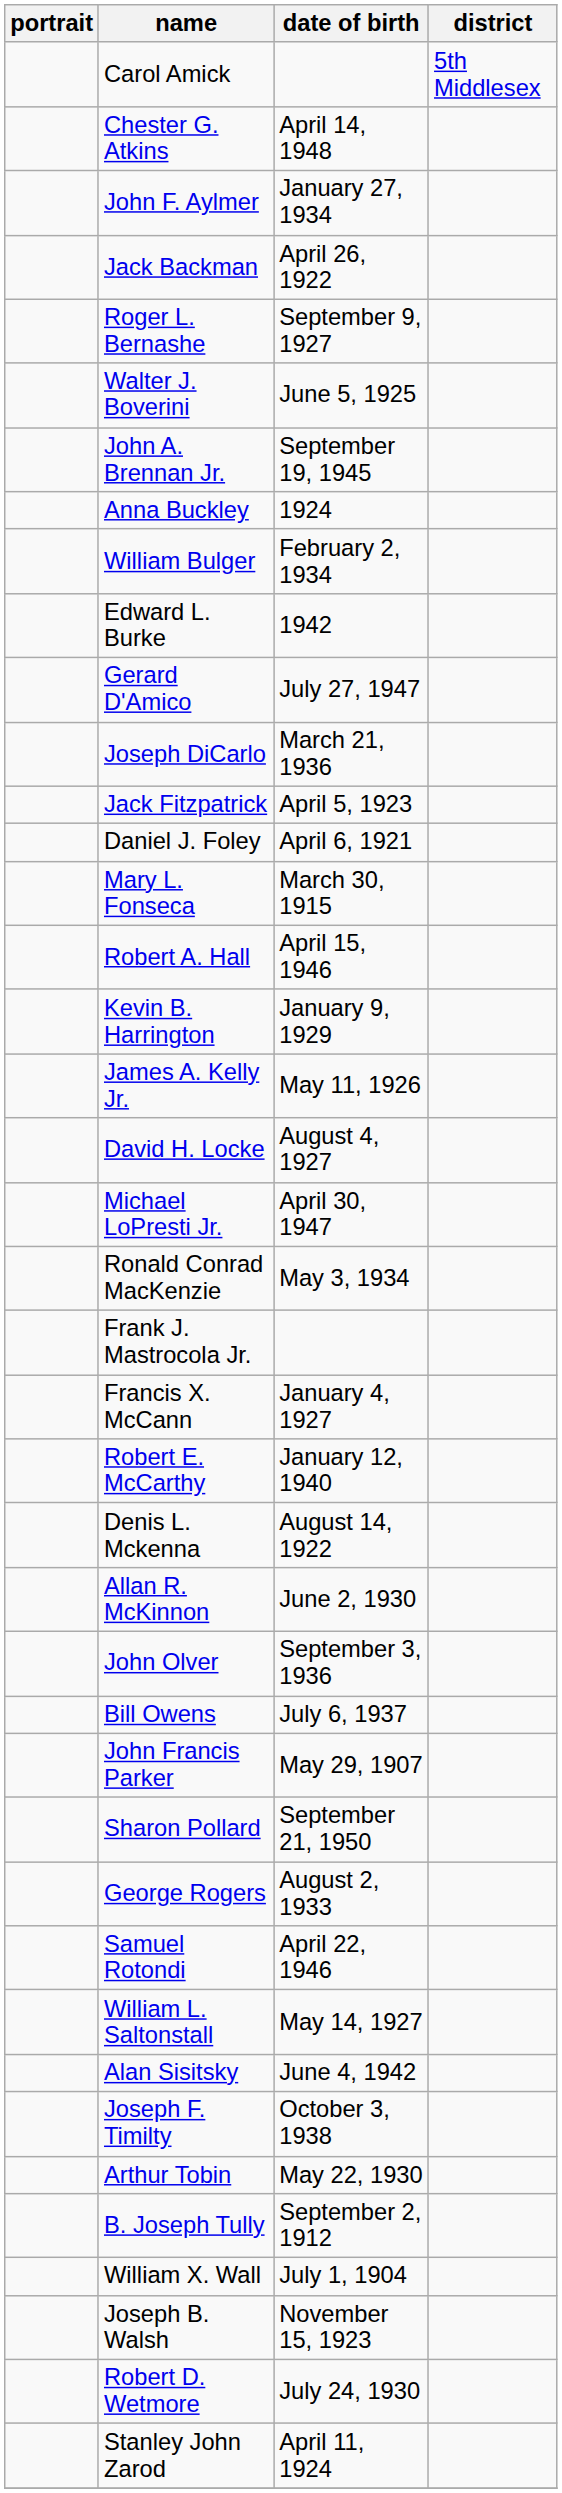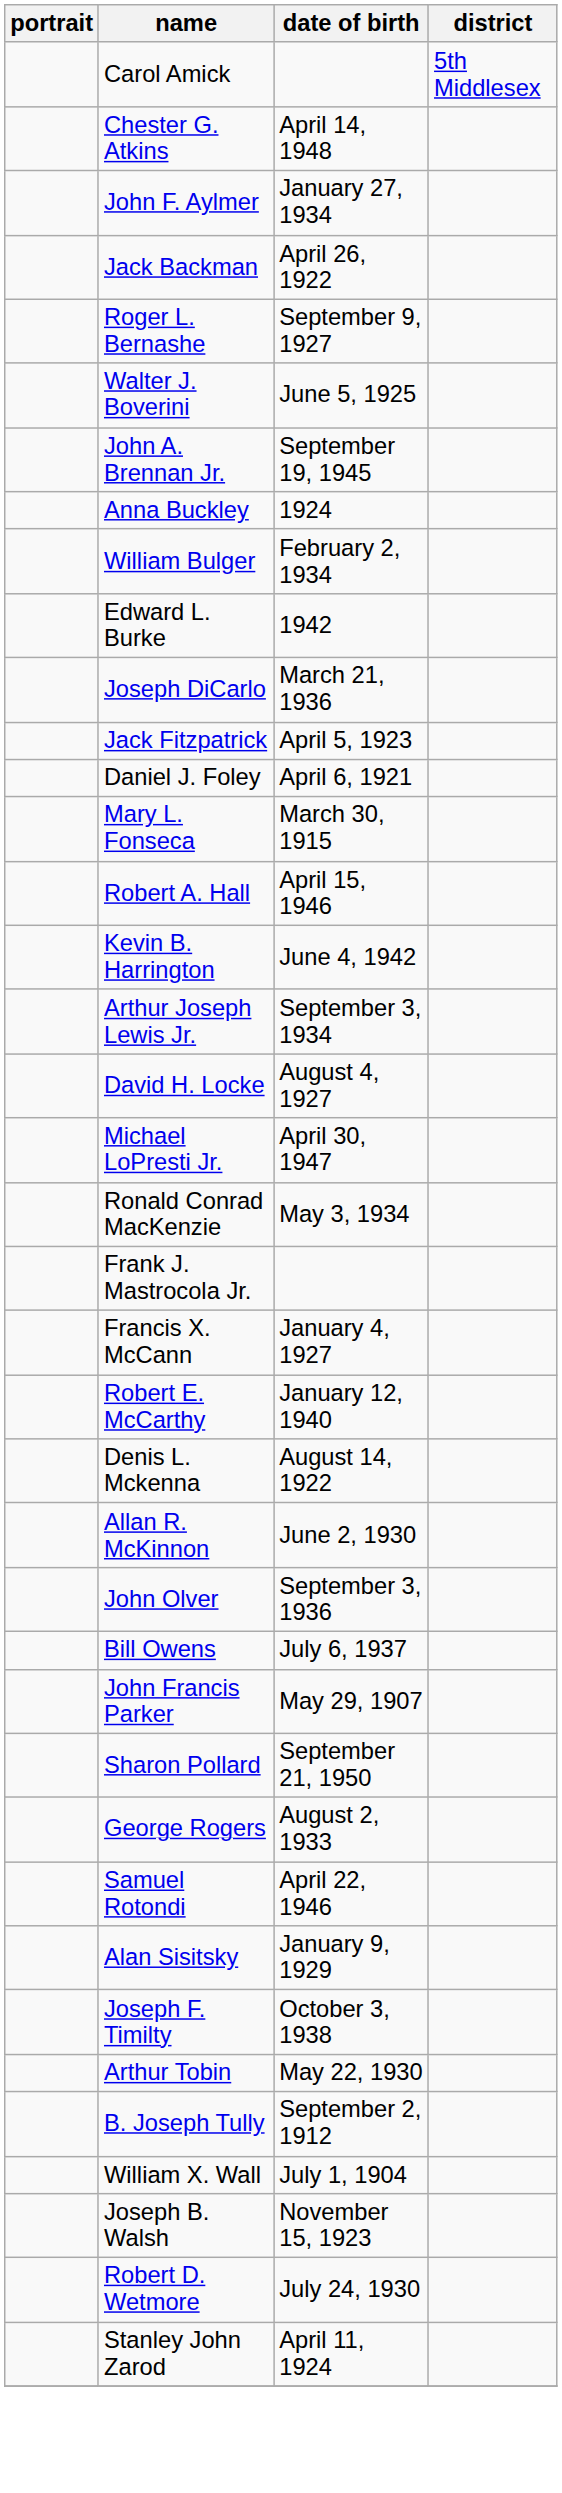- row: Gerard D'Amico | July 27, 1947
Kevin B. Harrington | date of birth: January 9, 1929 -> June 4, 1942
- row: James A. Kelly Jr. | May 11, 1926
+ row: Arthur Joseph Lewis Jr. | September 3, 1934
- row: William L. Saltonstall | May 14, 1927
Alan Sisitsky | date of birth: June 4, 1942 -> January 9, 1929
